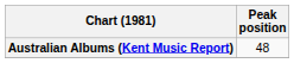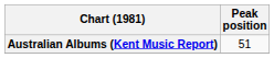Australian Albums (Kent Music Report) | Peak position: 48 -> 51
